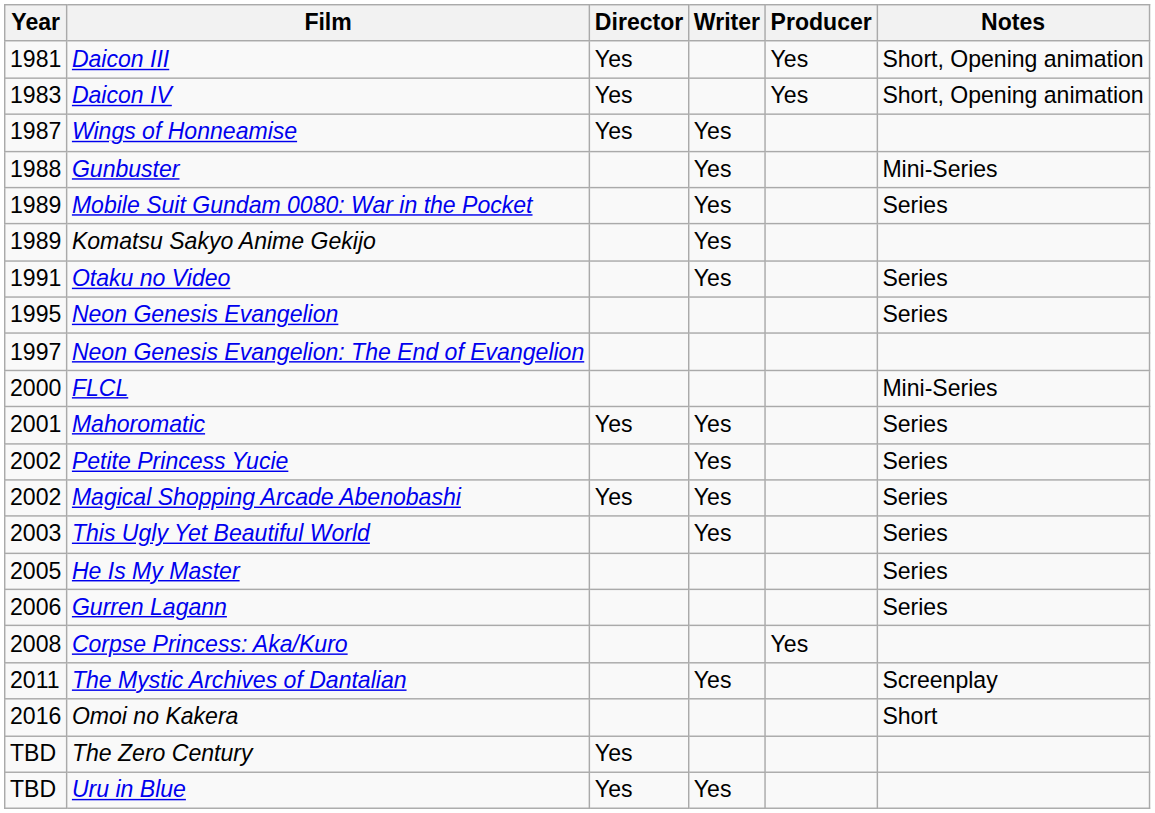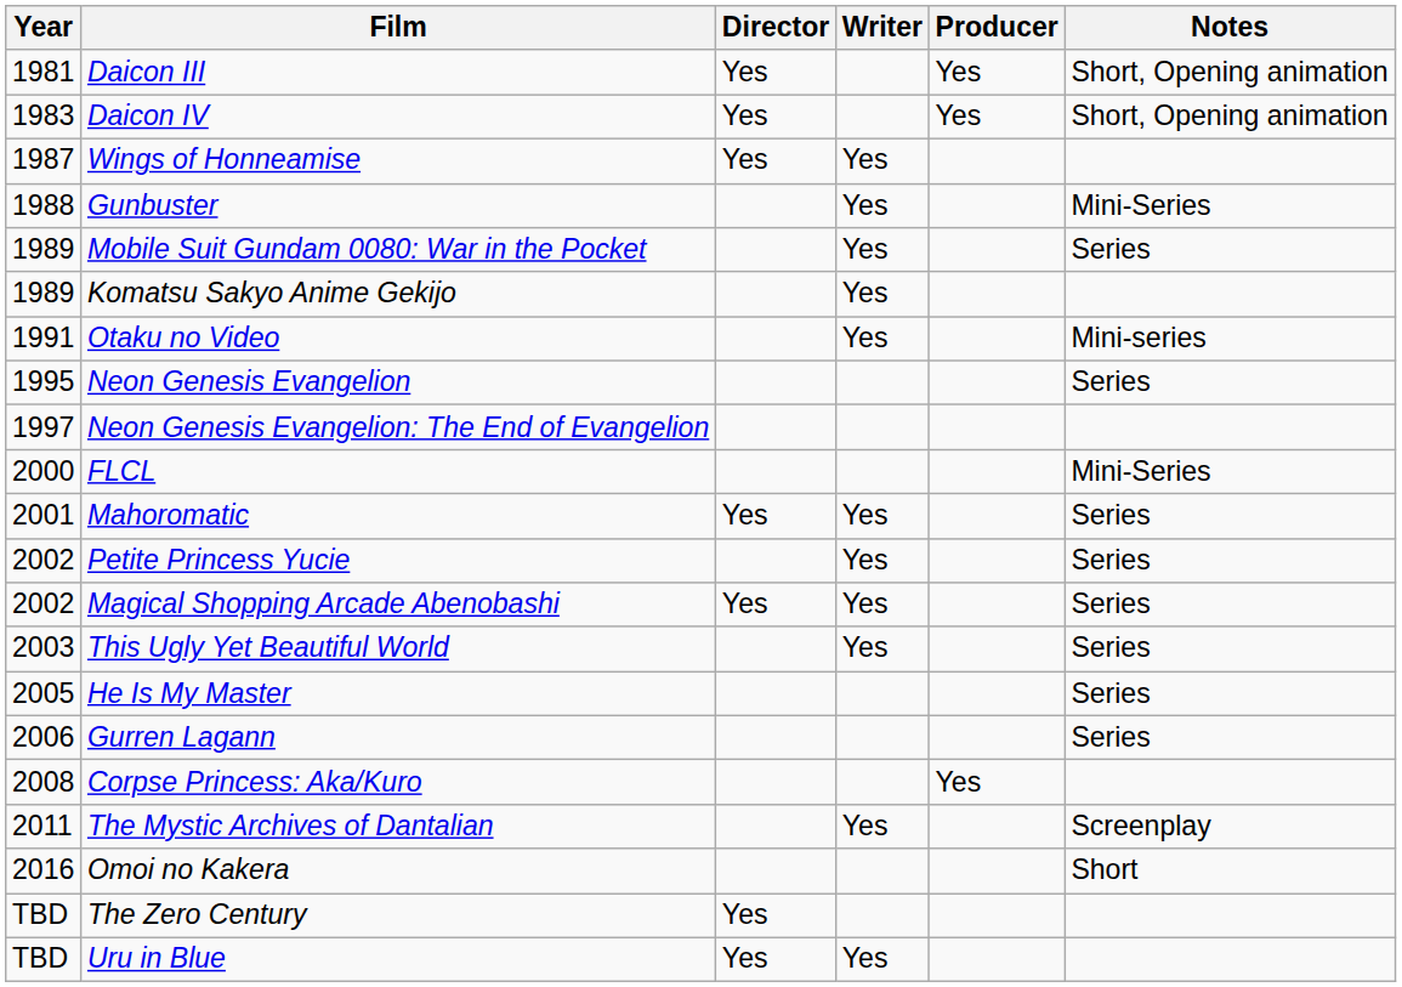Otaku no Video | Notes: Series -> Mini-series
